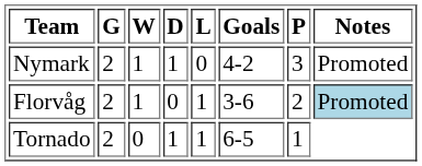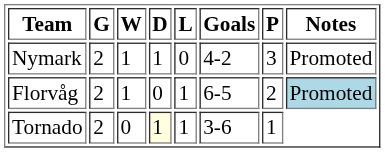Florvåg | Goals: 3-6 -> 6-5
Tornado | D: no background -> lightyellow background
Tornado | Goals: 6-5 -> 3-6
